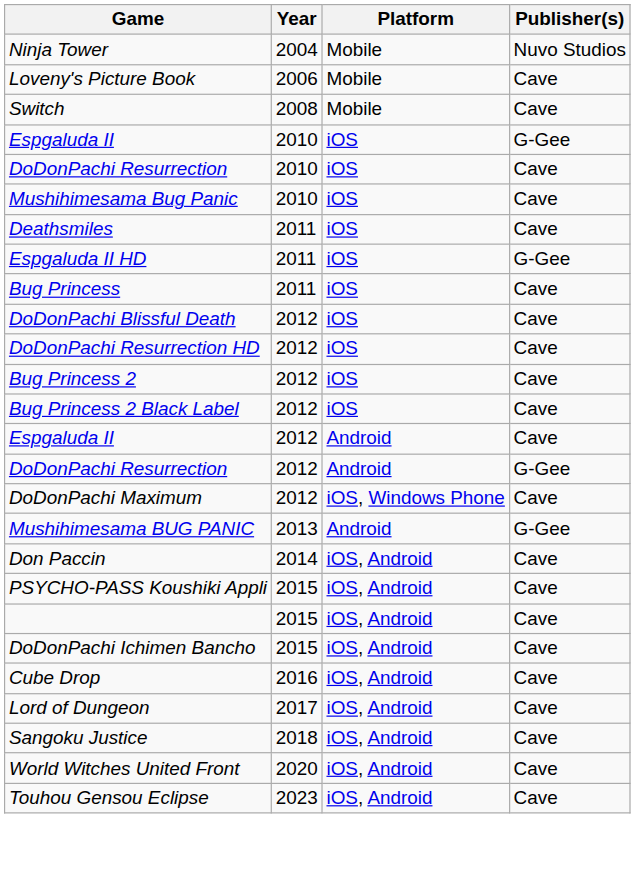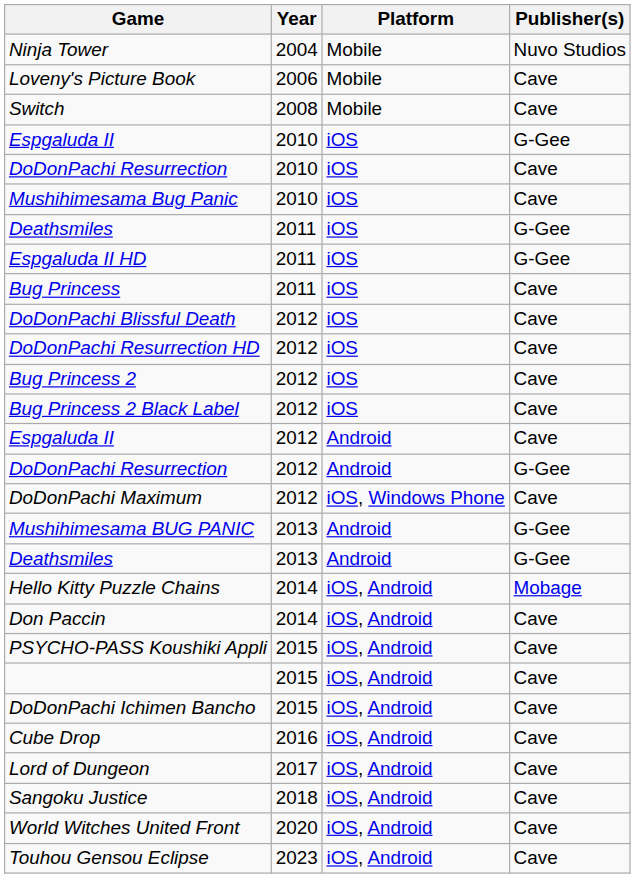Deathsmiles / 2011 | Publisher(s): Cave -> G-Gee
+ row: Deathsmiles | 2013 | Android | G-Gee
+ row: Hello Kitty Puzzle Chains | 2014 | iOS, Android | Mobage
